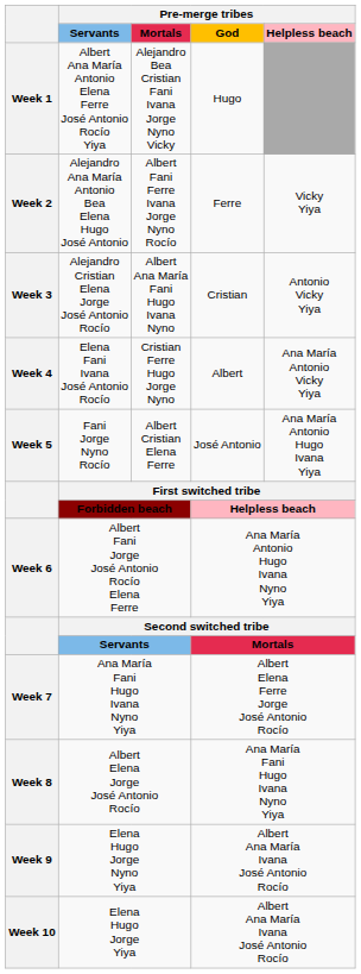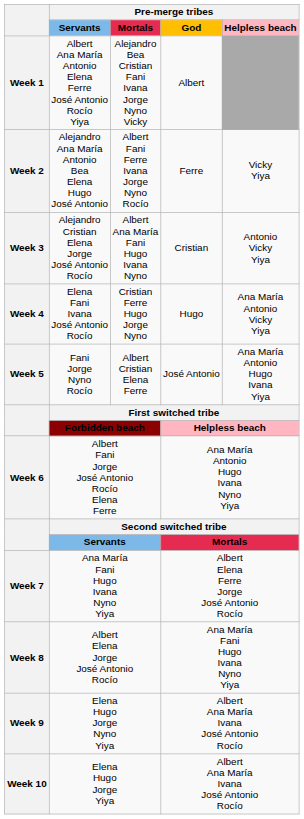Alejandro Bea Cristian Fani Ivana Jorge Nyno Vicky | column 4: Hugo -> Albert
Cristian Ferre Hugo Jorge Nyno | column 4: Albert -> Hugo
